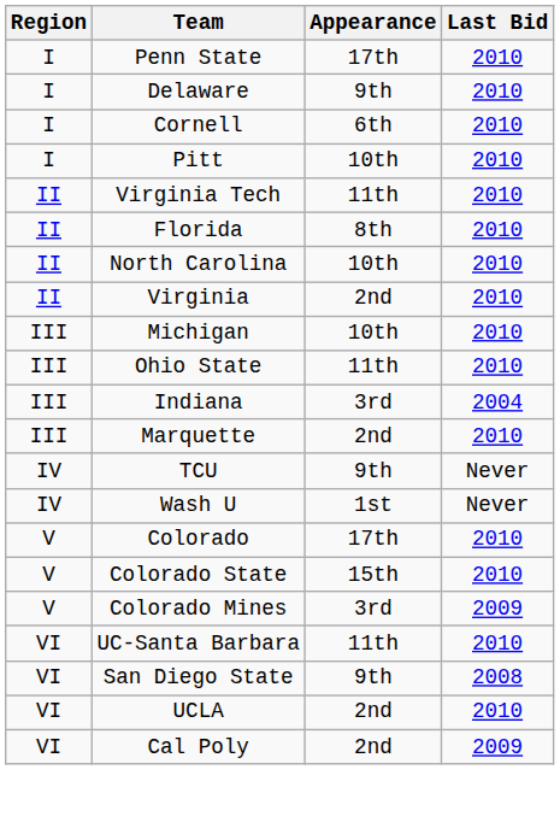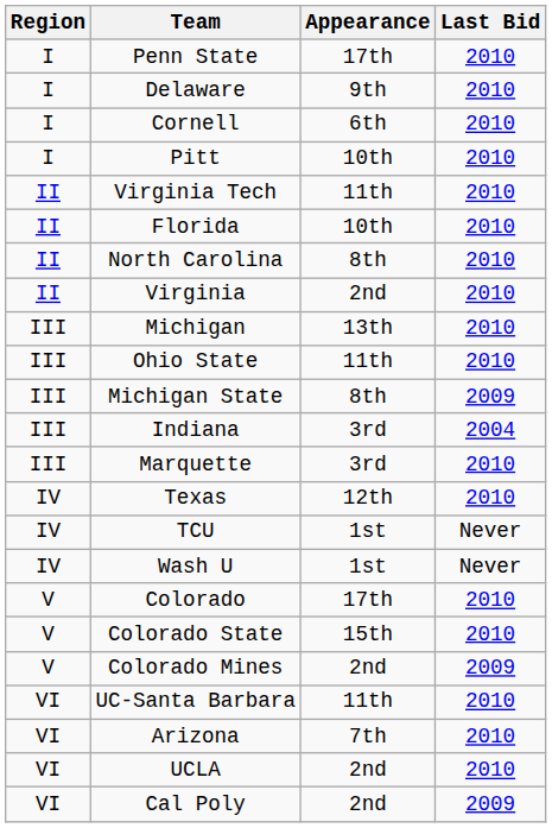Florida | Appearance: 8th -> 10th
North Carolina | Appearance: 10th -> 8th
Michigan | Appearance: 10th -> 13th
+ row: III | Michigan State | 8th | 2009
Marquette | Appearance: 2nd -> 3rd
+ row: IV | Texas | 12th | 2010
TCU | Appearance: 9th -> 1st
Colorado Mines | Appearance: 3rd -> 2nd
- row: VI | San Diego State | 9th | 2008
+ row: VI | Arizona | 7th | 2010
